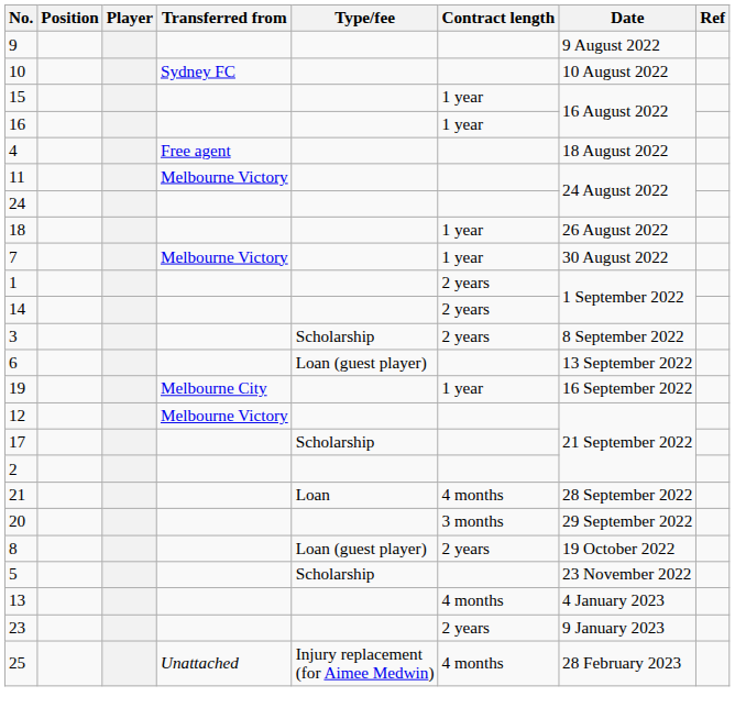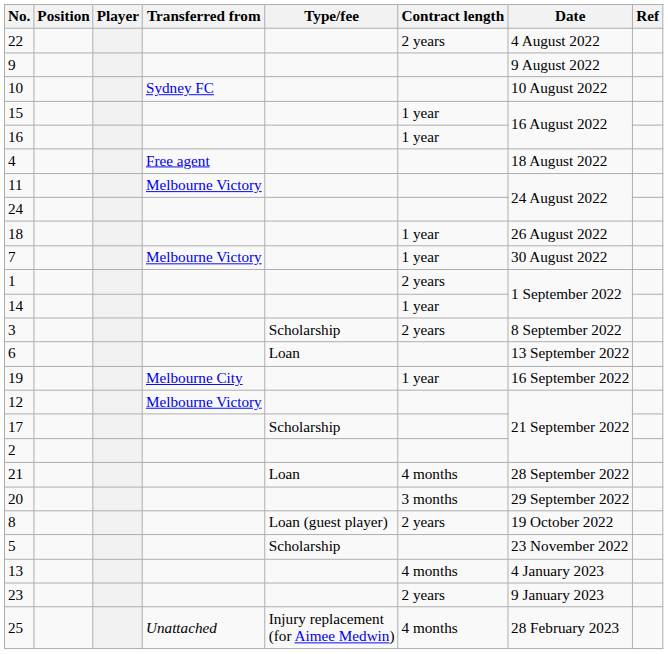+ row: 22 | 2 years | 4 August 2022
14 | Contract length: 2 years -> 1 year
6 | Type/fee: Loan (guest player) -> Loan
